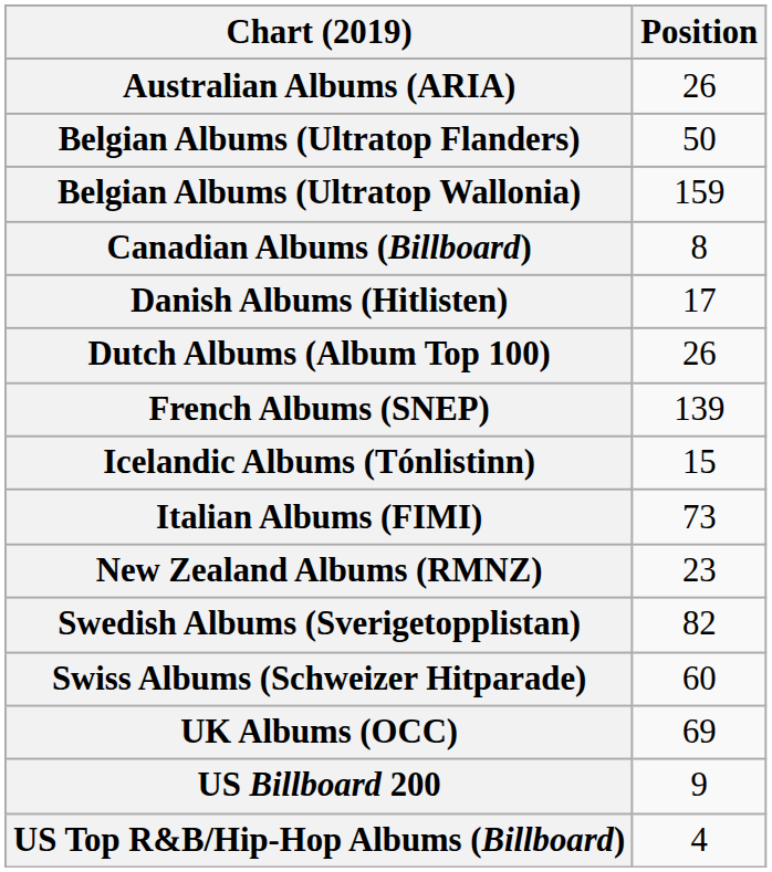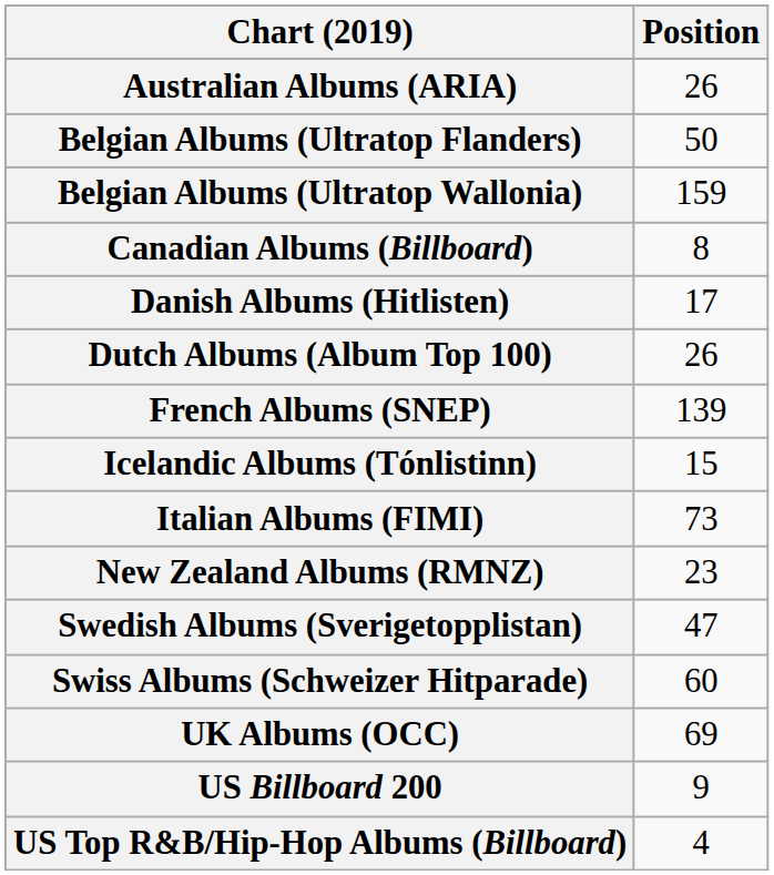Swedish Albums (Sverigetopplistan) | Position: 82 -> 47
